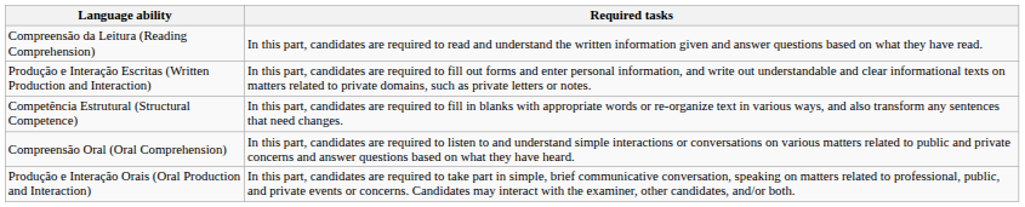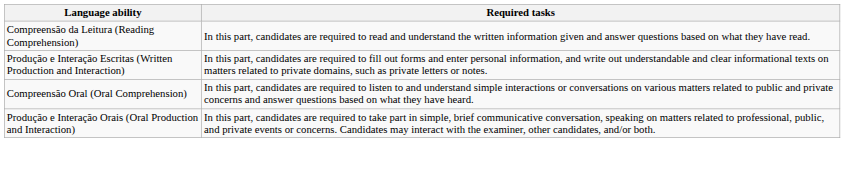- row: Competência Estrutural (Structural Competence) | In this part, candidates are required to fill in blanks with appropriate words or re-organize text in various ways, and also transform any sentences that need changes.
